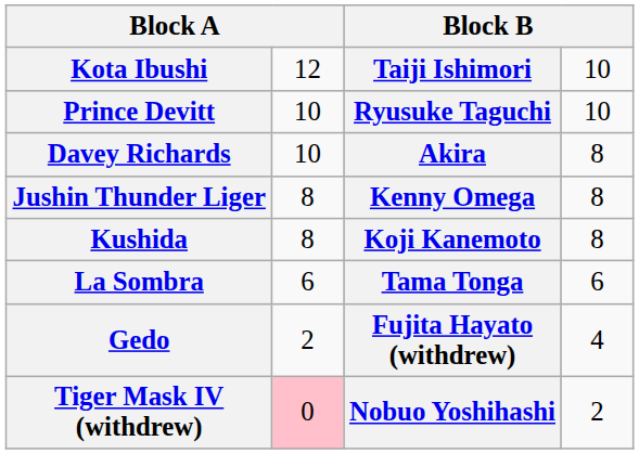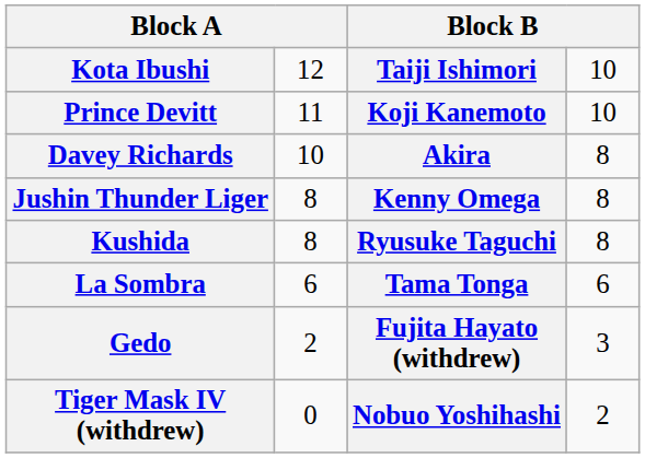Prince Devitt | column 2: 10 -> 11
Prince Devitt | column 3: Ryusuke Taguchi -> Koji Kanemoto
Kushida | column 3: Koji Kanemoto -> Ryusuke Taguchi
Gedo | column 4: 4 -> 3
Tiger Mask IV (withdrew) | column 2: pink background -> no background
